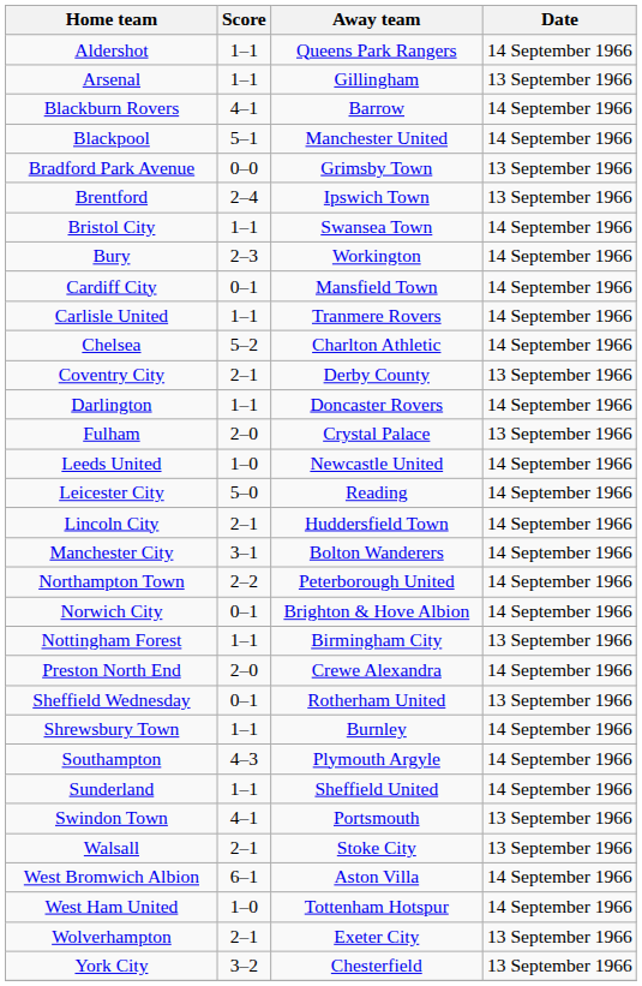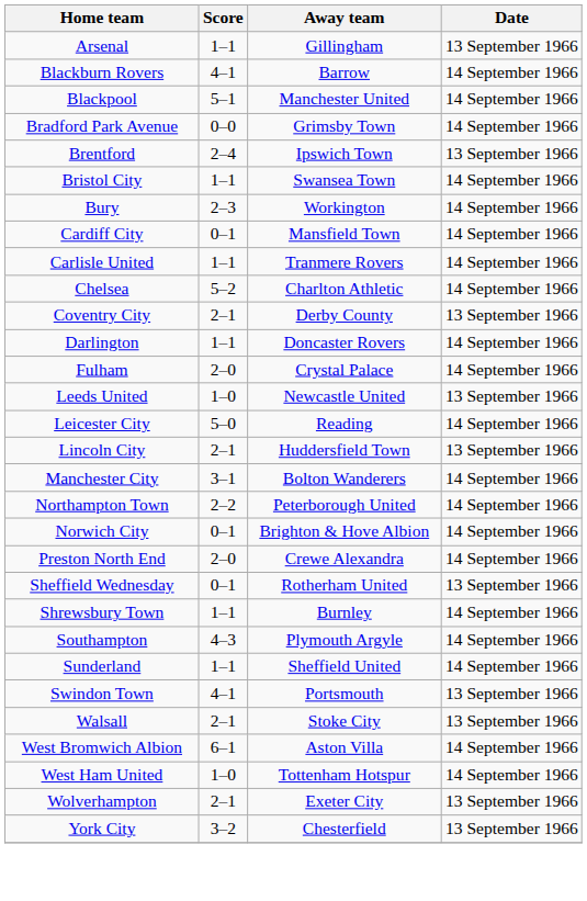- row: Aldershot | 1–1 | Queens Park Rangers | 14 September 1966
Bradford Park Avenue | Date: 13 September 1966 -> 14 September 1966
Fulham | Date: 13 September 1966 -> 14 September 1966
Leeds United | Date: 14 September 1966 -> 13 September 1966
Lincoln City | Date: 14 September 1966 -> 13 September 1966
- row: Nottingham Forest | 1–1 | Birmingham City | 13 September 1966
